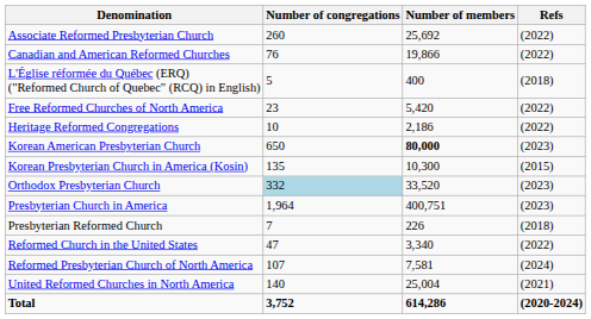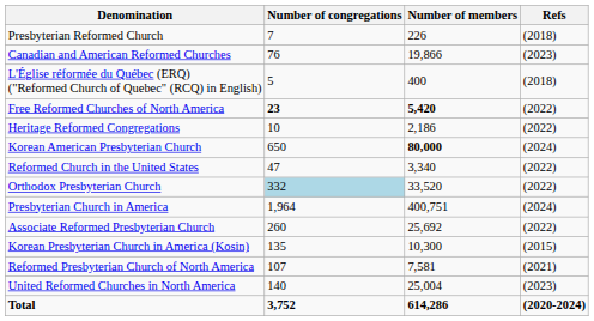rows swapped: Associate Reformed Presbyterian Church <-> Presbyterian Reformed Church
Canadian and American Reformed Churches | Refs: (2022) -> (2023)
Free Reformed Churches of North America | Number of congregations: normal -> bold
Free Reformed Churches of North America | Number of members: normal -> bold
Korean American Presbyterian Church | Refs: (2023) -> (2024)
rows swapped: Korean Presbyterian Church in America (Kosin) <-> Reformed Church in the United States
Orthodox Presbyterian Church | Refs: (2023) -> (2022)
Presbyterian Church in America | Refs: (2023) -> (2024)
Reformed Presbyterian Church of North America | Refs: (2024) -> (2021)
United Reformed Churches in North America | Refs: (2021) -> (2023)
